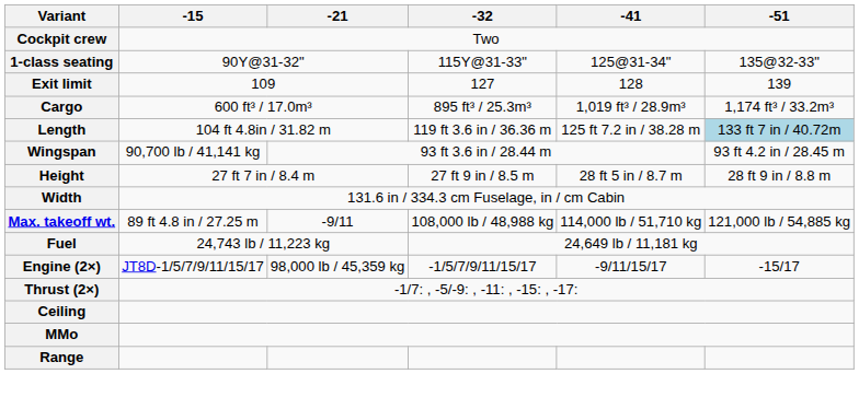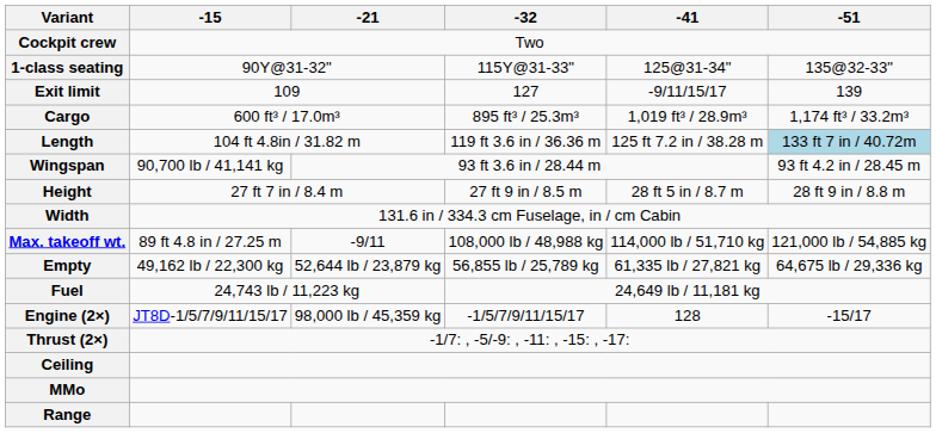Exit limit | -41: 128 -> -9/11/15/17
+ row: Empty | 49,162 lb / 22,300 kg | 52,644 lb / 23,879 kg | 56,855 lb / 25,789 kg | 61,335 lb / 27,821 kg | 64,675 lb / 29,336 kg
Engine (2×) | -41: -9/11/15/17 -> 128
